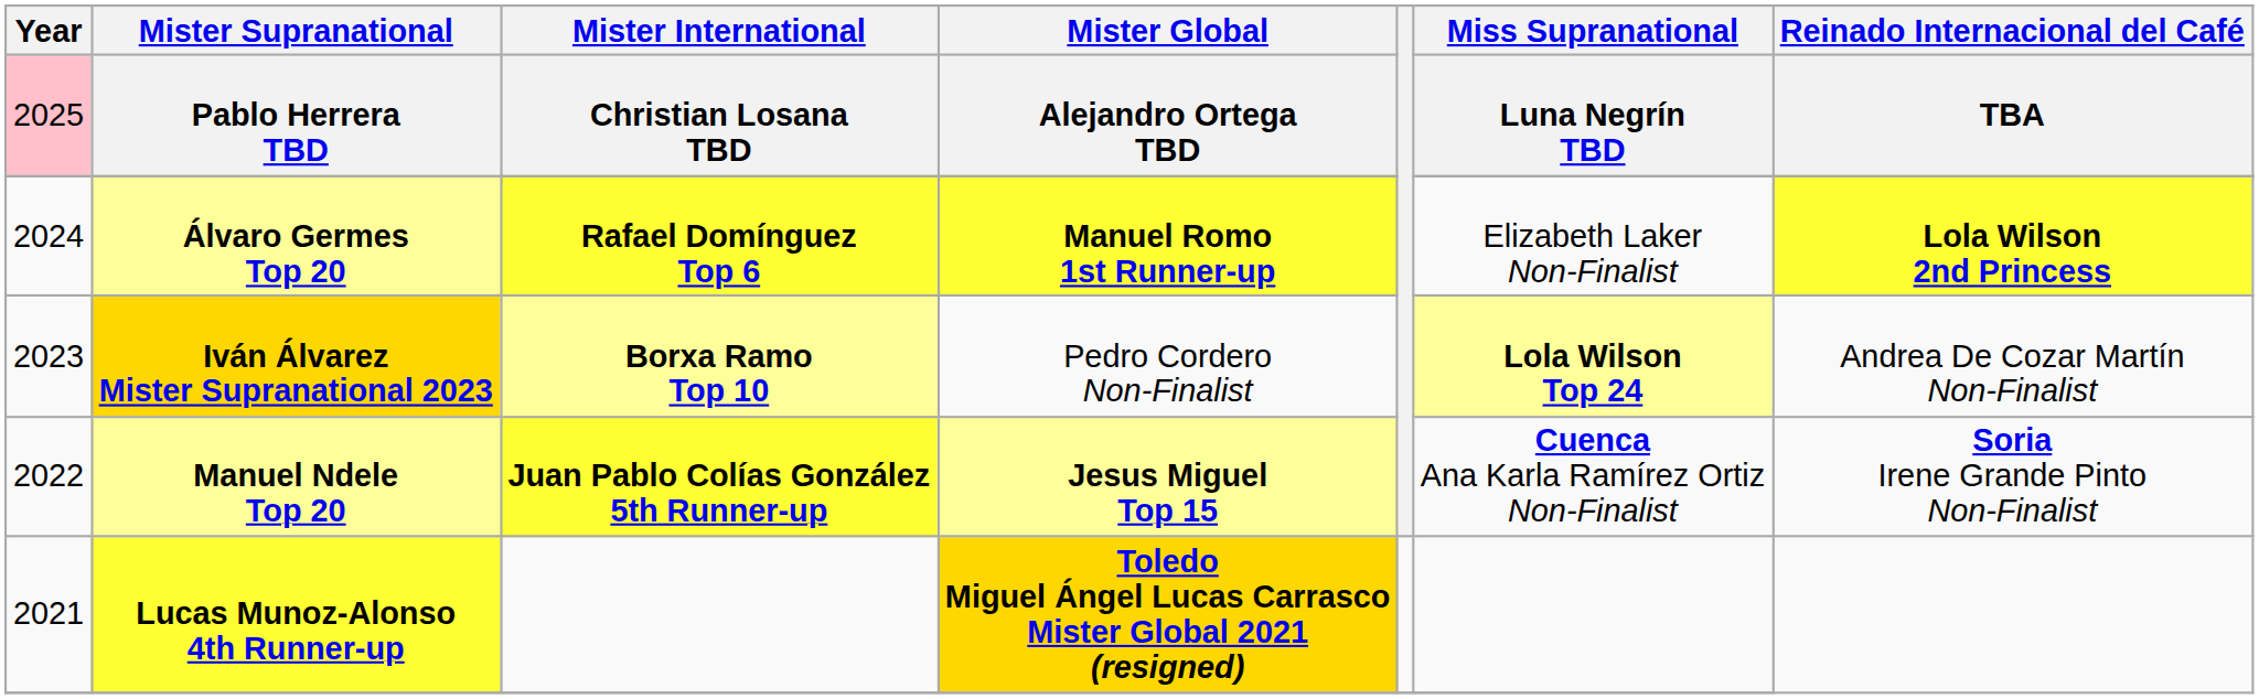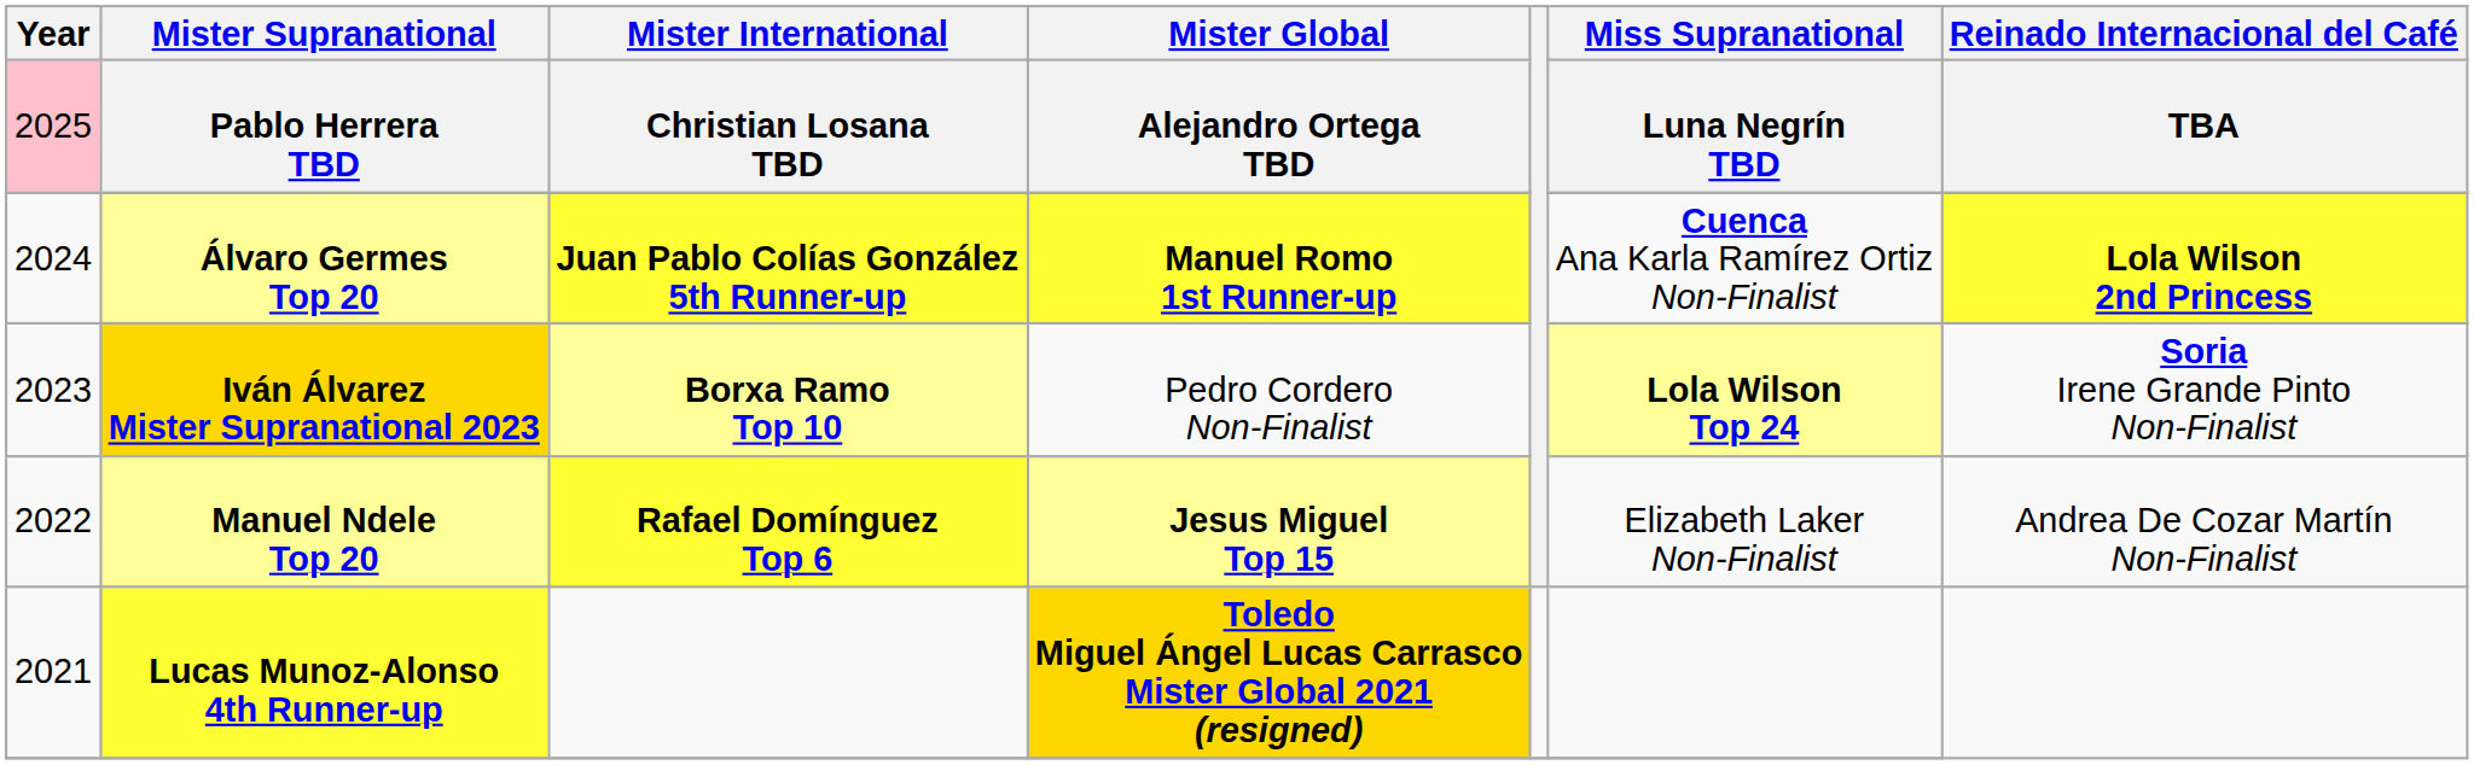Álvaro Germes Top 20 | Mister International: Rafael Domínguez Top 6 -> Juan Pablo Colías González 5th Runner-up
Álvaro Germes Top 20 | Miss Supranational: Elizabeth Laker Non-Finalist -> Cuenca Ana Karla Ramírez Ortiz Non-Finalist
Iván Álvarez Mister Supranational 2023 | Reinado Internacional del Café: Andrea De Cozar Martín Non-Finalist -> Soria Irene Grande Pinto Non-Finalist
Manuel Ndele Top 20 | Mister International: Juan Pablo Colías González 5th Runner-up -> Rafael Domínguez Top 6
Manuel Ndele Top 20 | Miss Supranational: Cuenca Ana Karla Ramírez Ortiz Non-Finalist -> Elizabeth Laker Non-Finalist
Manuel Ndele Top 20 | Reinado Internacional del Café: Soria Irene Grande Pinto Non-Finalist -> Andrea De Cozar Martín Non-Finalist
